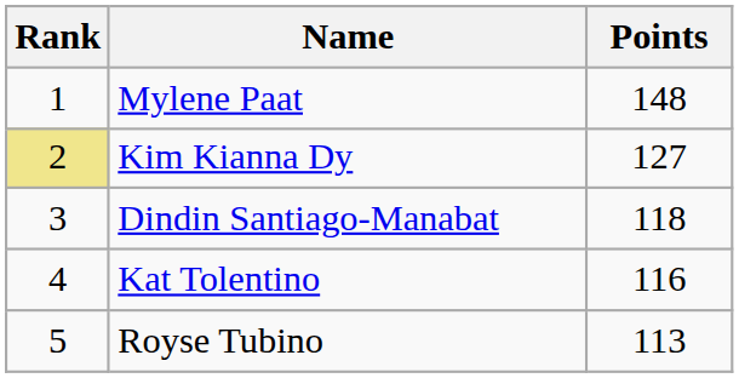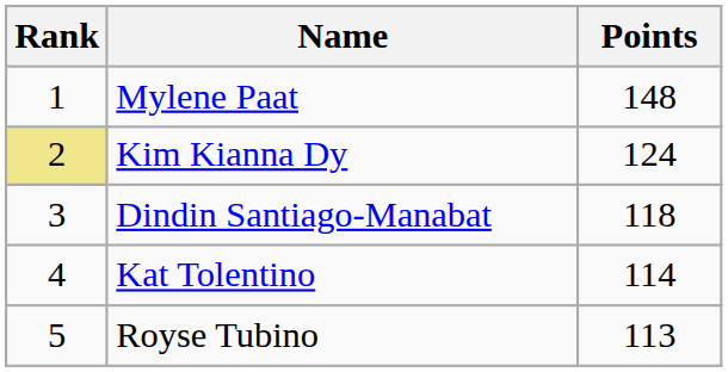Kim Kianna Dy | Points: 127 -> 124
Kat Tolentino | Points: 116 -> 114
